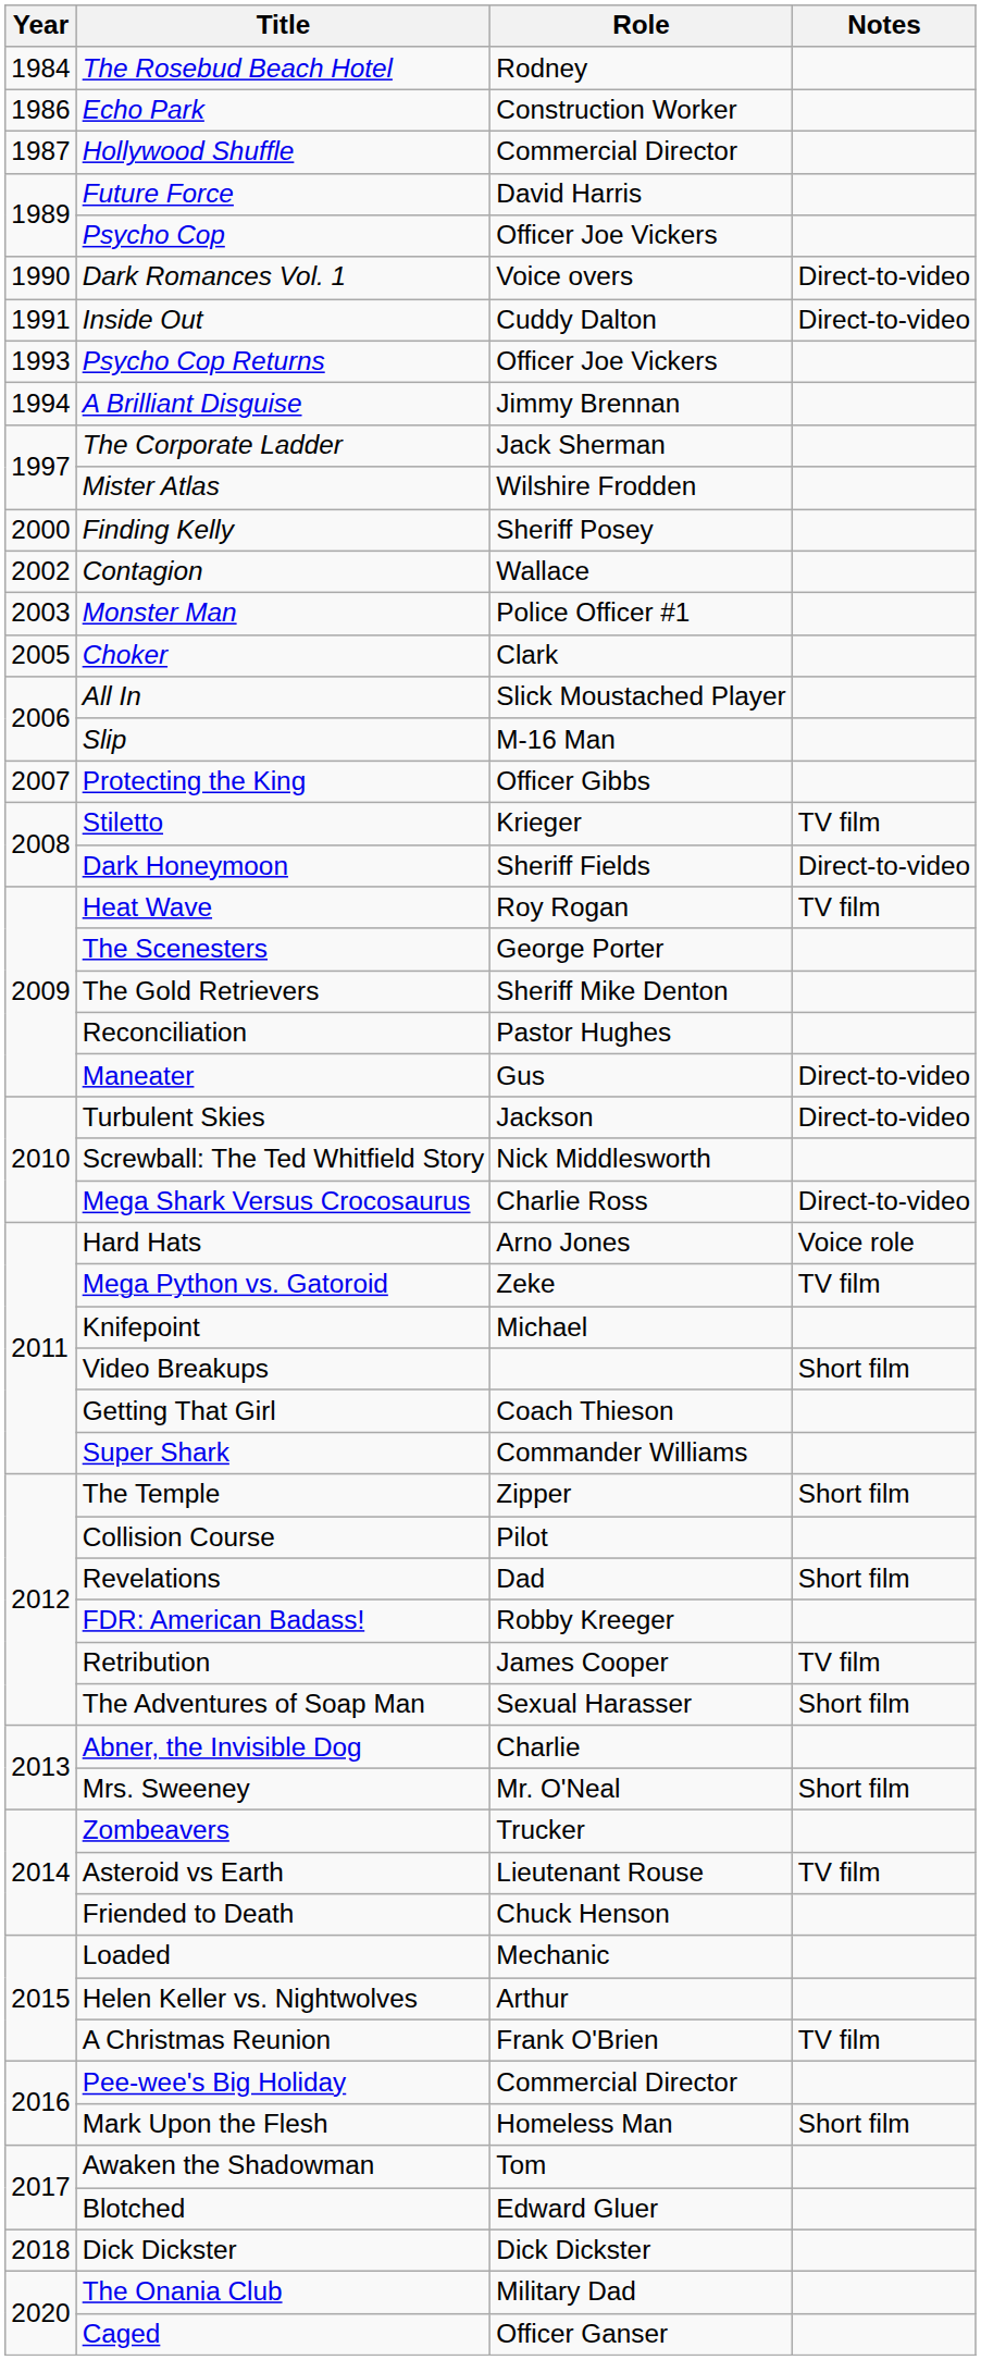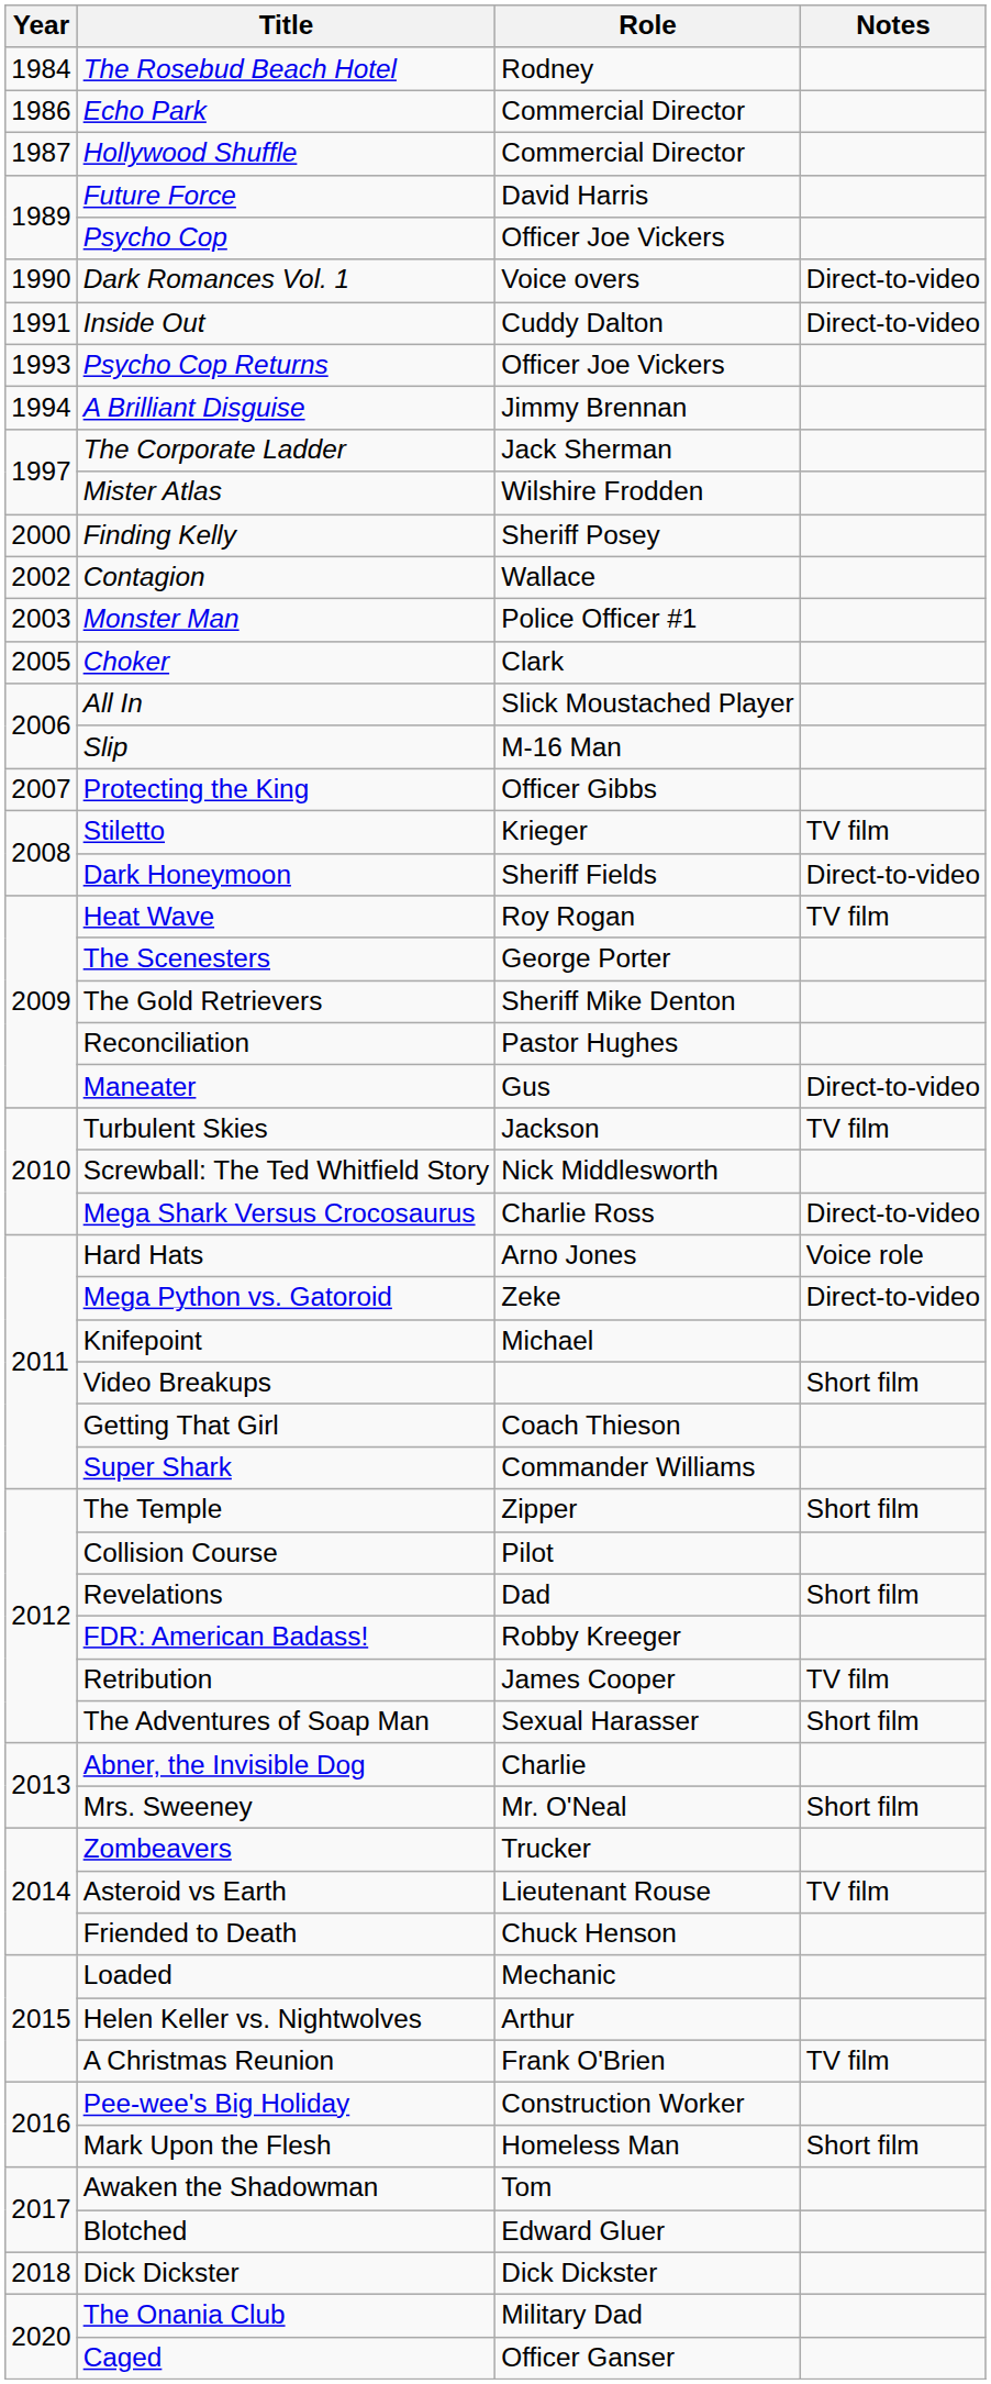Echo Park | Role: Construction Worker -> Commercial Director
Turbulent Skies | Notes: Direct-to-video -> TV film
Mega Python vs. Gatoroid | Notes: TV film -> Direct-to-video
Pee-wee's Big Holiday | Role: Commercial Director -> Construction Worker
